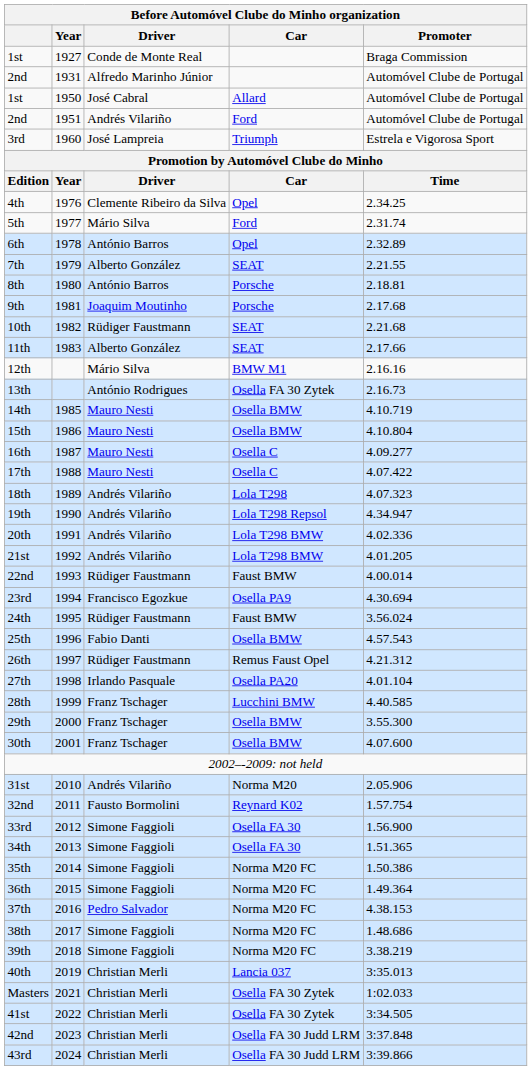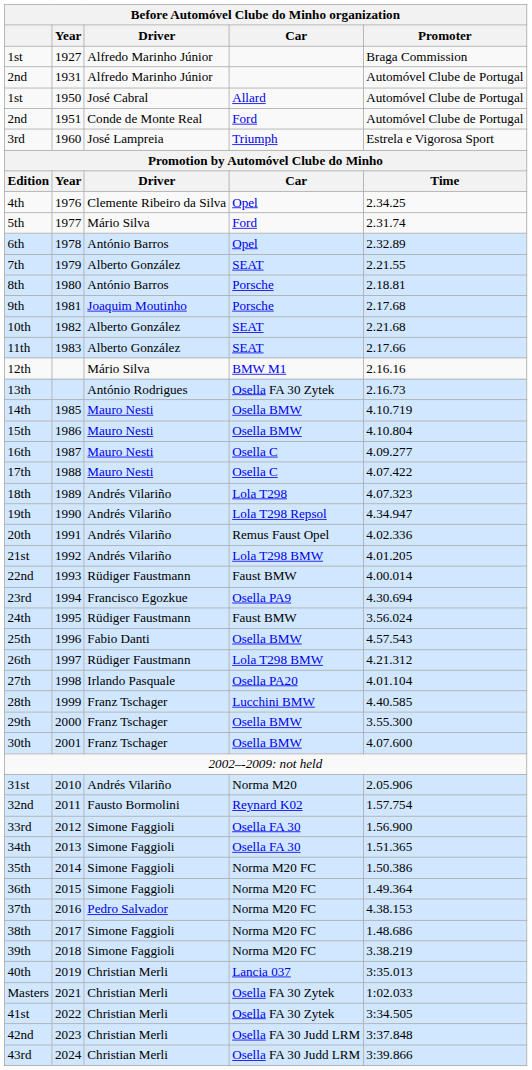1st / 1927 | Driver: Conde de Monte Real -> Alfredo Marinho Júnior
2nd / 1951 | Driver: Andrés Vilariño -> Conde de Monte Real
10th | Driver: Rüdiger Faustmann -> Alberto González
20th | Car: Lola T298 BMW -> Remus Faust Opel
26th | Car: Remus Faust Opel -> Lola T298 BMW
